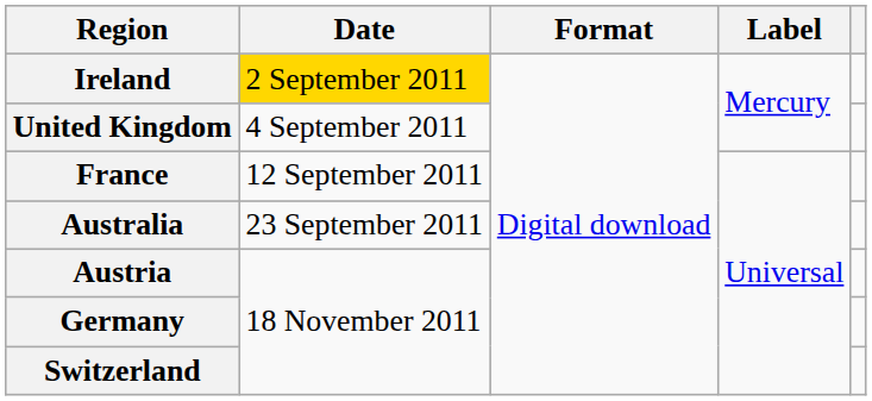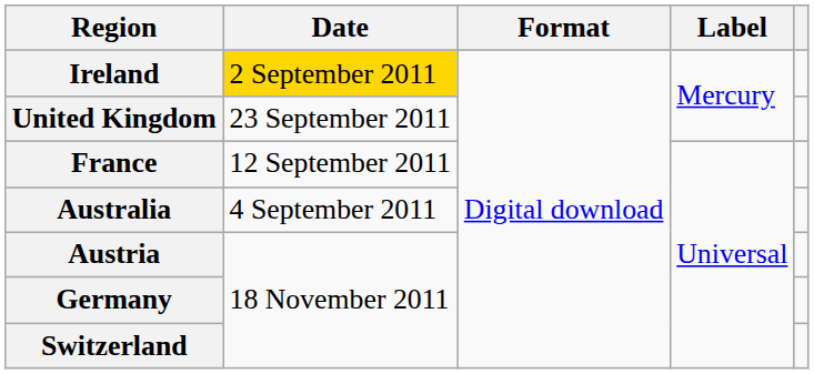United Kingdom | Date: 4 September 2011 -> 23 September 2011
Australia | Date: 23 September 2011 -> 4 September 2011
